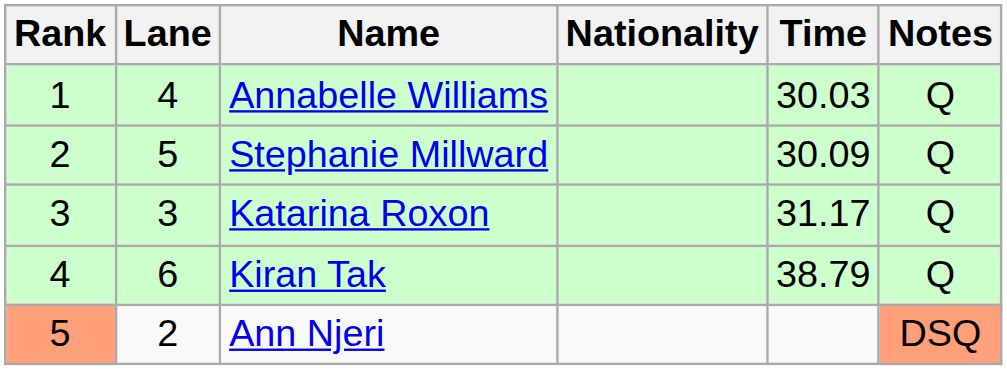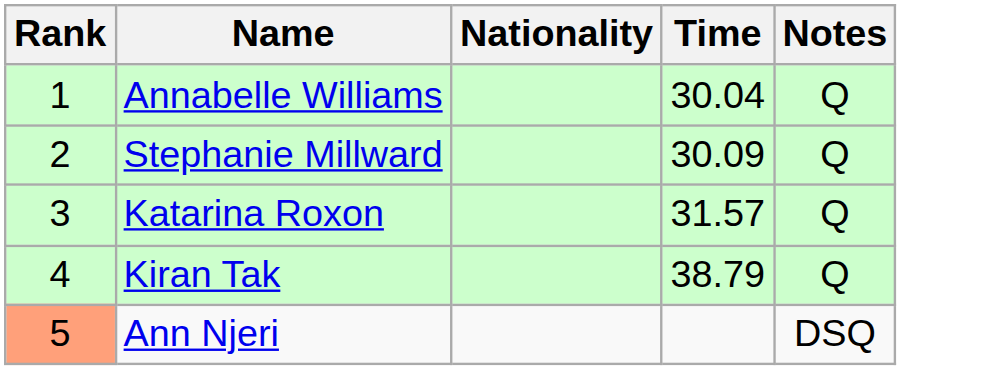- column: Lane | 4 | 5 | 3 | 6 | 2
Annabelle Williams | Time: 30.03 -> 30.04
Katarina Roxon | Time: 31.17 -> 31.57
Ann Njeri | Notes: lightsalmon background -> no background
